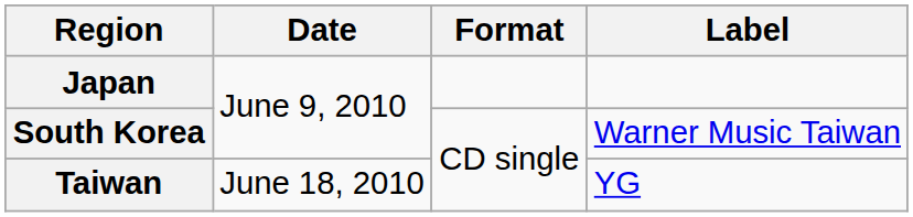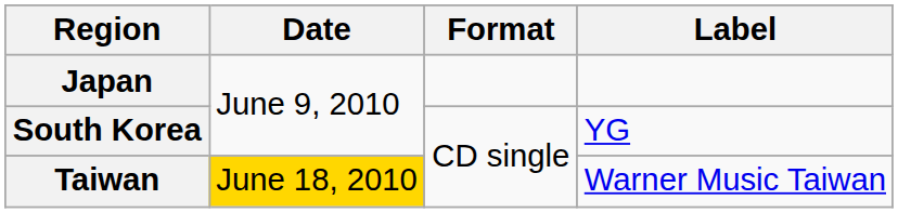South Korea | Label: Warner Music Taiwan -> YG
Taiwan | Date: no background -> gold background
Taiwan | Label: YG -> Warner Music Taiwan
